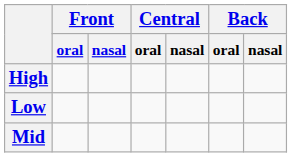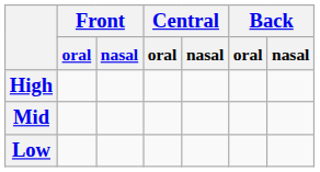rows swapped: Mid <-> Low
